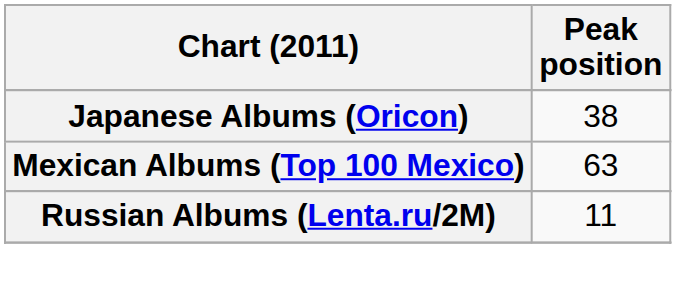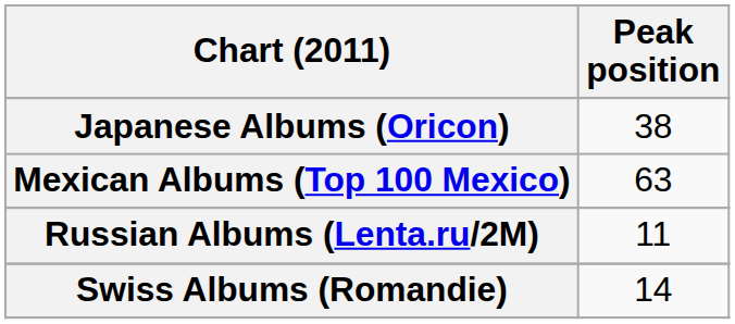+ row: Swiss Albums (Romandie) | 14
